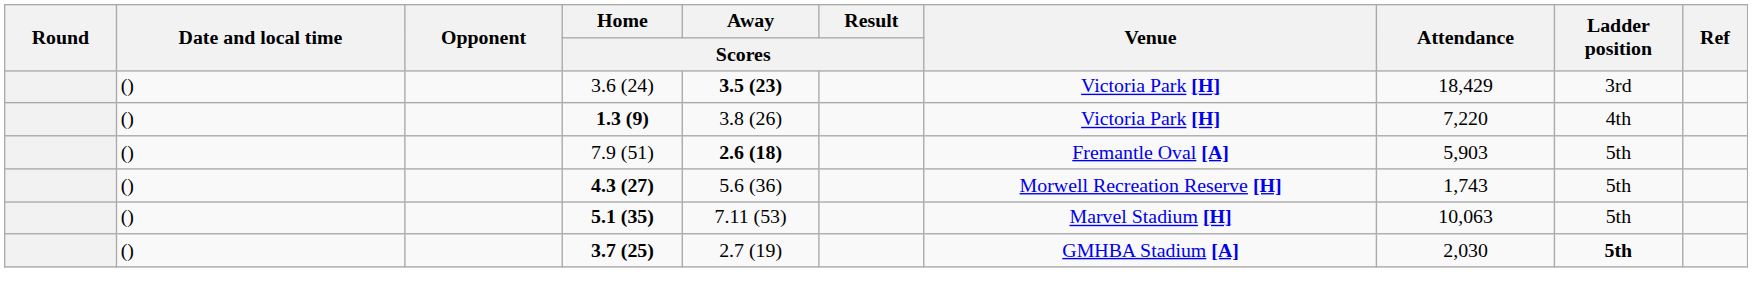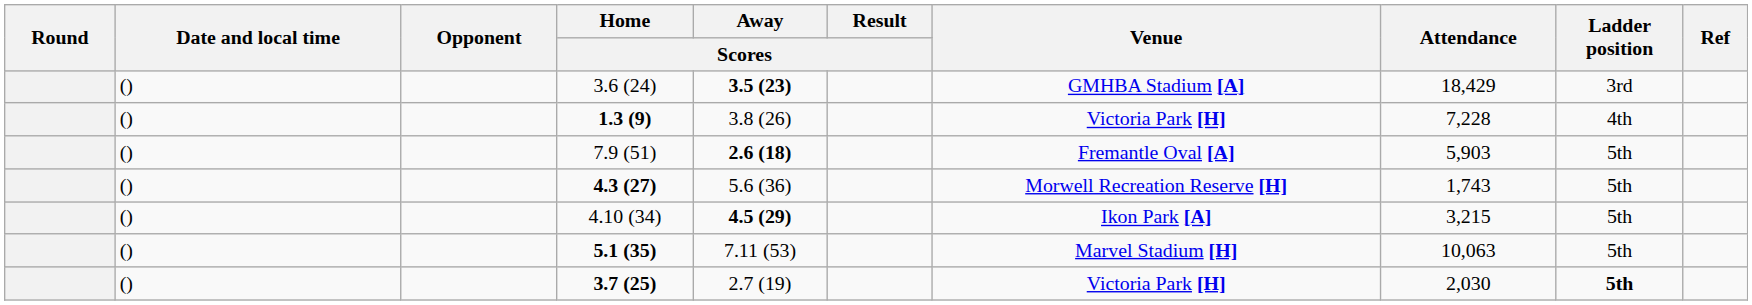3.6 (24) | Venue: Victoria Park [H] -> GMHBA Stadium [A]
1.3 (9) | Attendance: 7,220 -> 7,228
+ row: () | 4.10 (34) | 4.5 (29) | Ikon Park [A] | 3,215 | 5th
3.7 (25) | Venue: GMHBA Stadium [A] -> Victoria Park [H]
